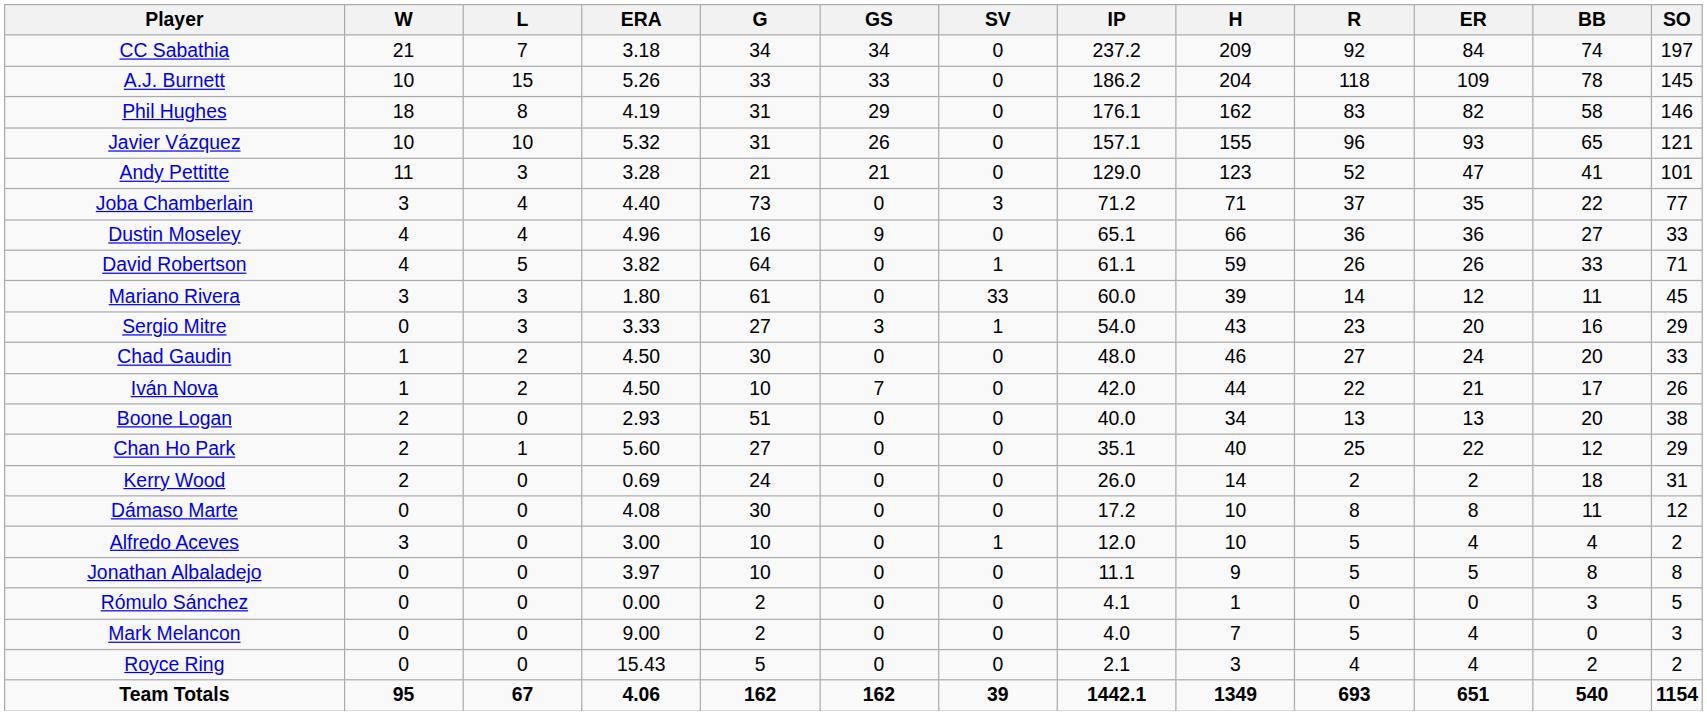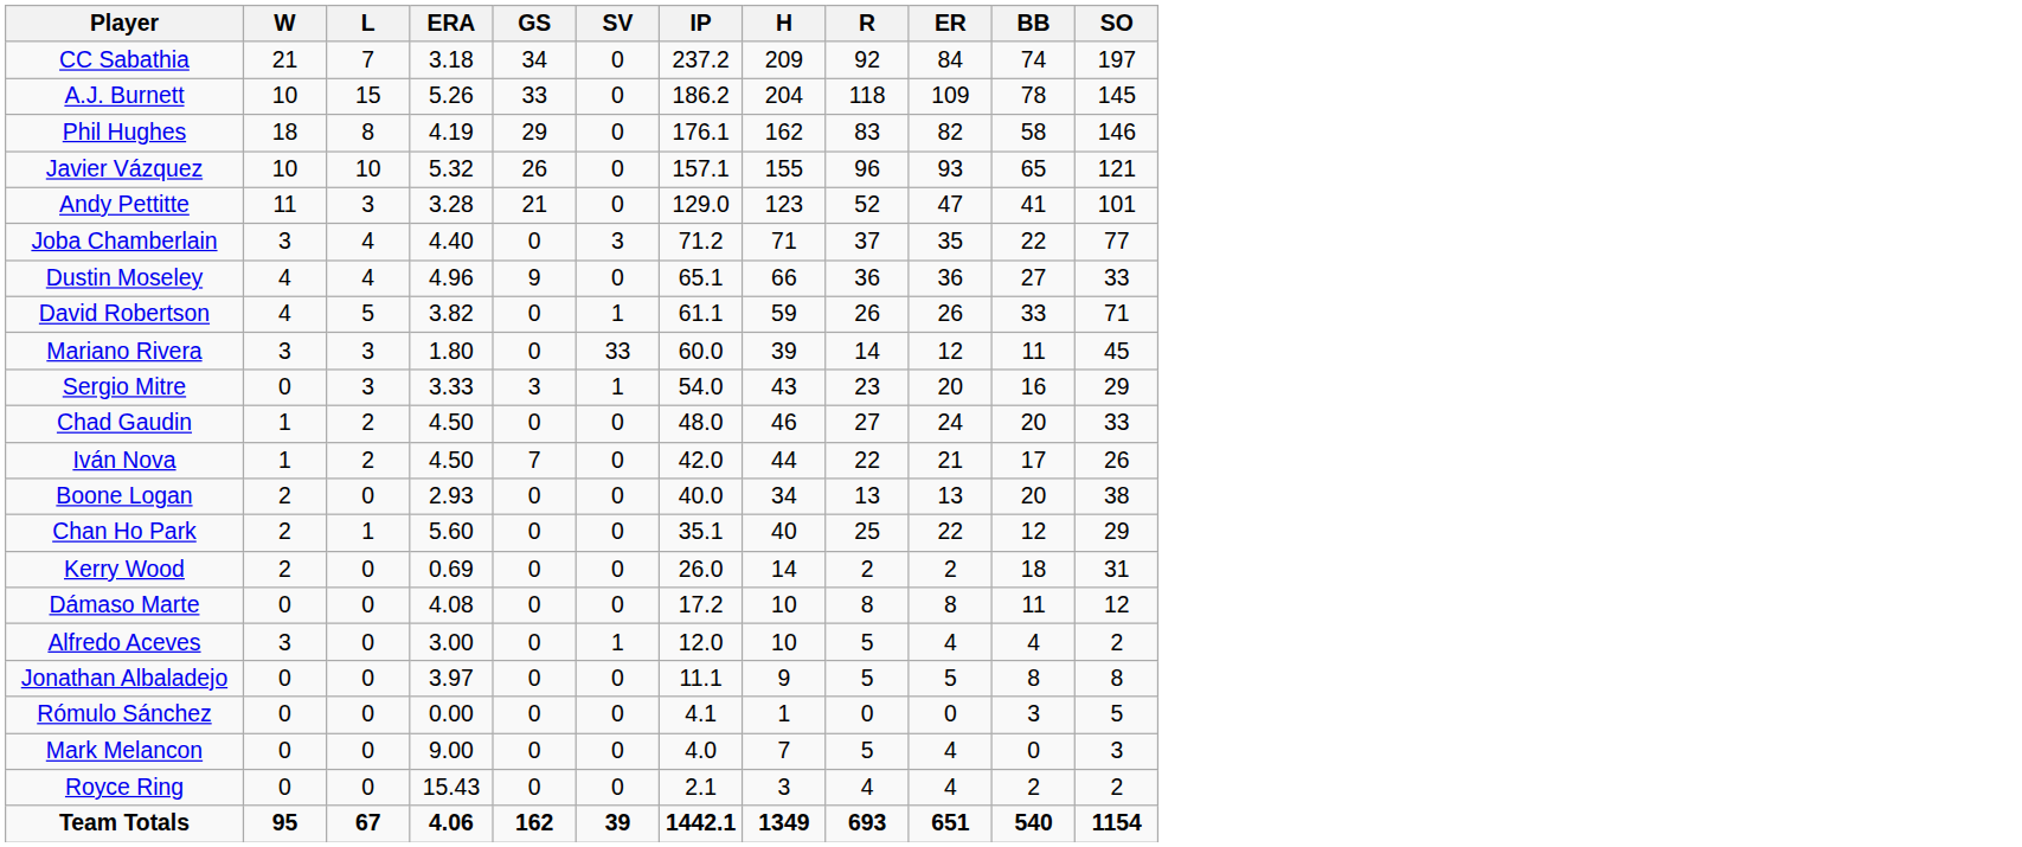- column: G | 34 | 33 | 31 | 31 | 21 | 73 | 16 | 64 | 61 | 27 | 30 | 10 | 51 | 27 | 24 | 30 | 10 | 10 | 2 | 2 | 5 | 162
